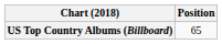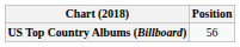US Top Country Albums (Billboard) | Position: 65 -> 56
